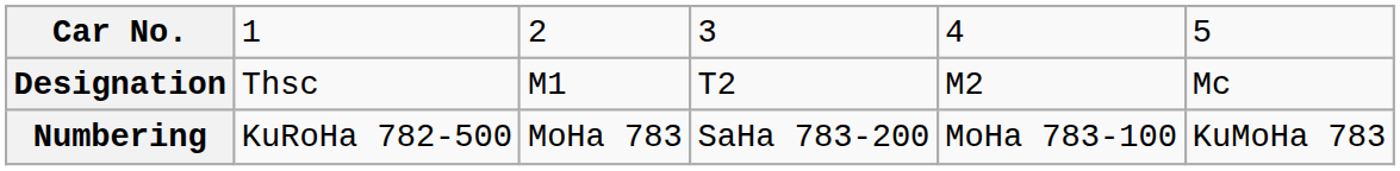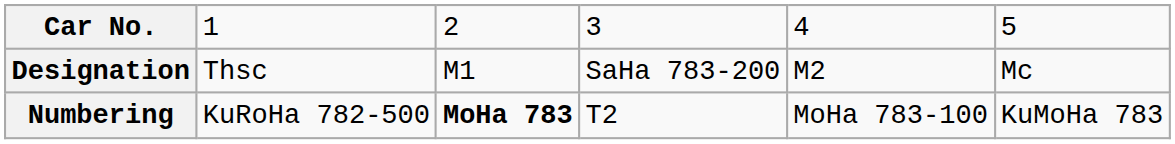Designation | column 4: T2 -> SaHa 783-200
Numbering | column 3: normal -> bold
Numbering | column 4: SaHa 783-200 -> T2
